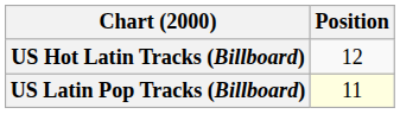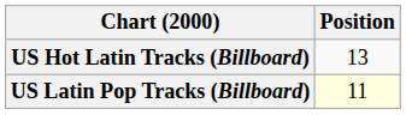US Hot Latin Tracks (Billboard) | Position: 12 -> 13
